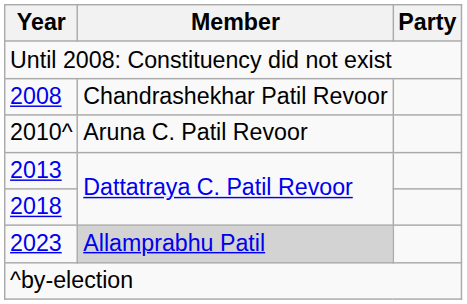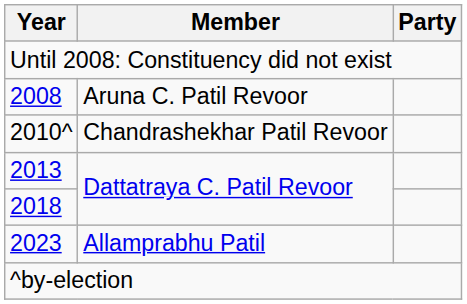2008 | Member: Chandrashekhar Patil Revoor -> Aruna C. Patil Revoor
2010^ | Member: Aruna C. Patil Revoor -> Chandrashekhar Patil Revoor
2023 | Member: lightgrey background -> no background
